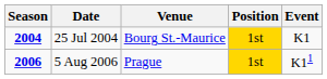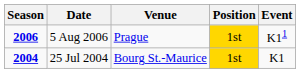rows swapped: 25 Jul 2004 <-> 5 Aug 2006
